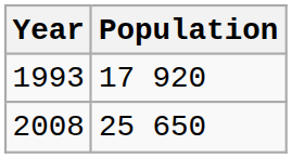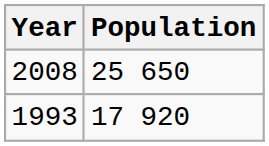rows swapped: 1993 <-> 2008
